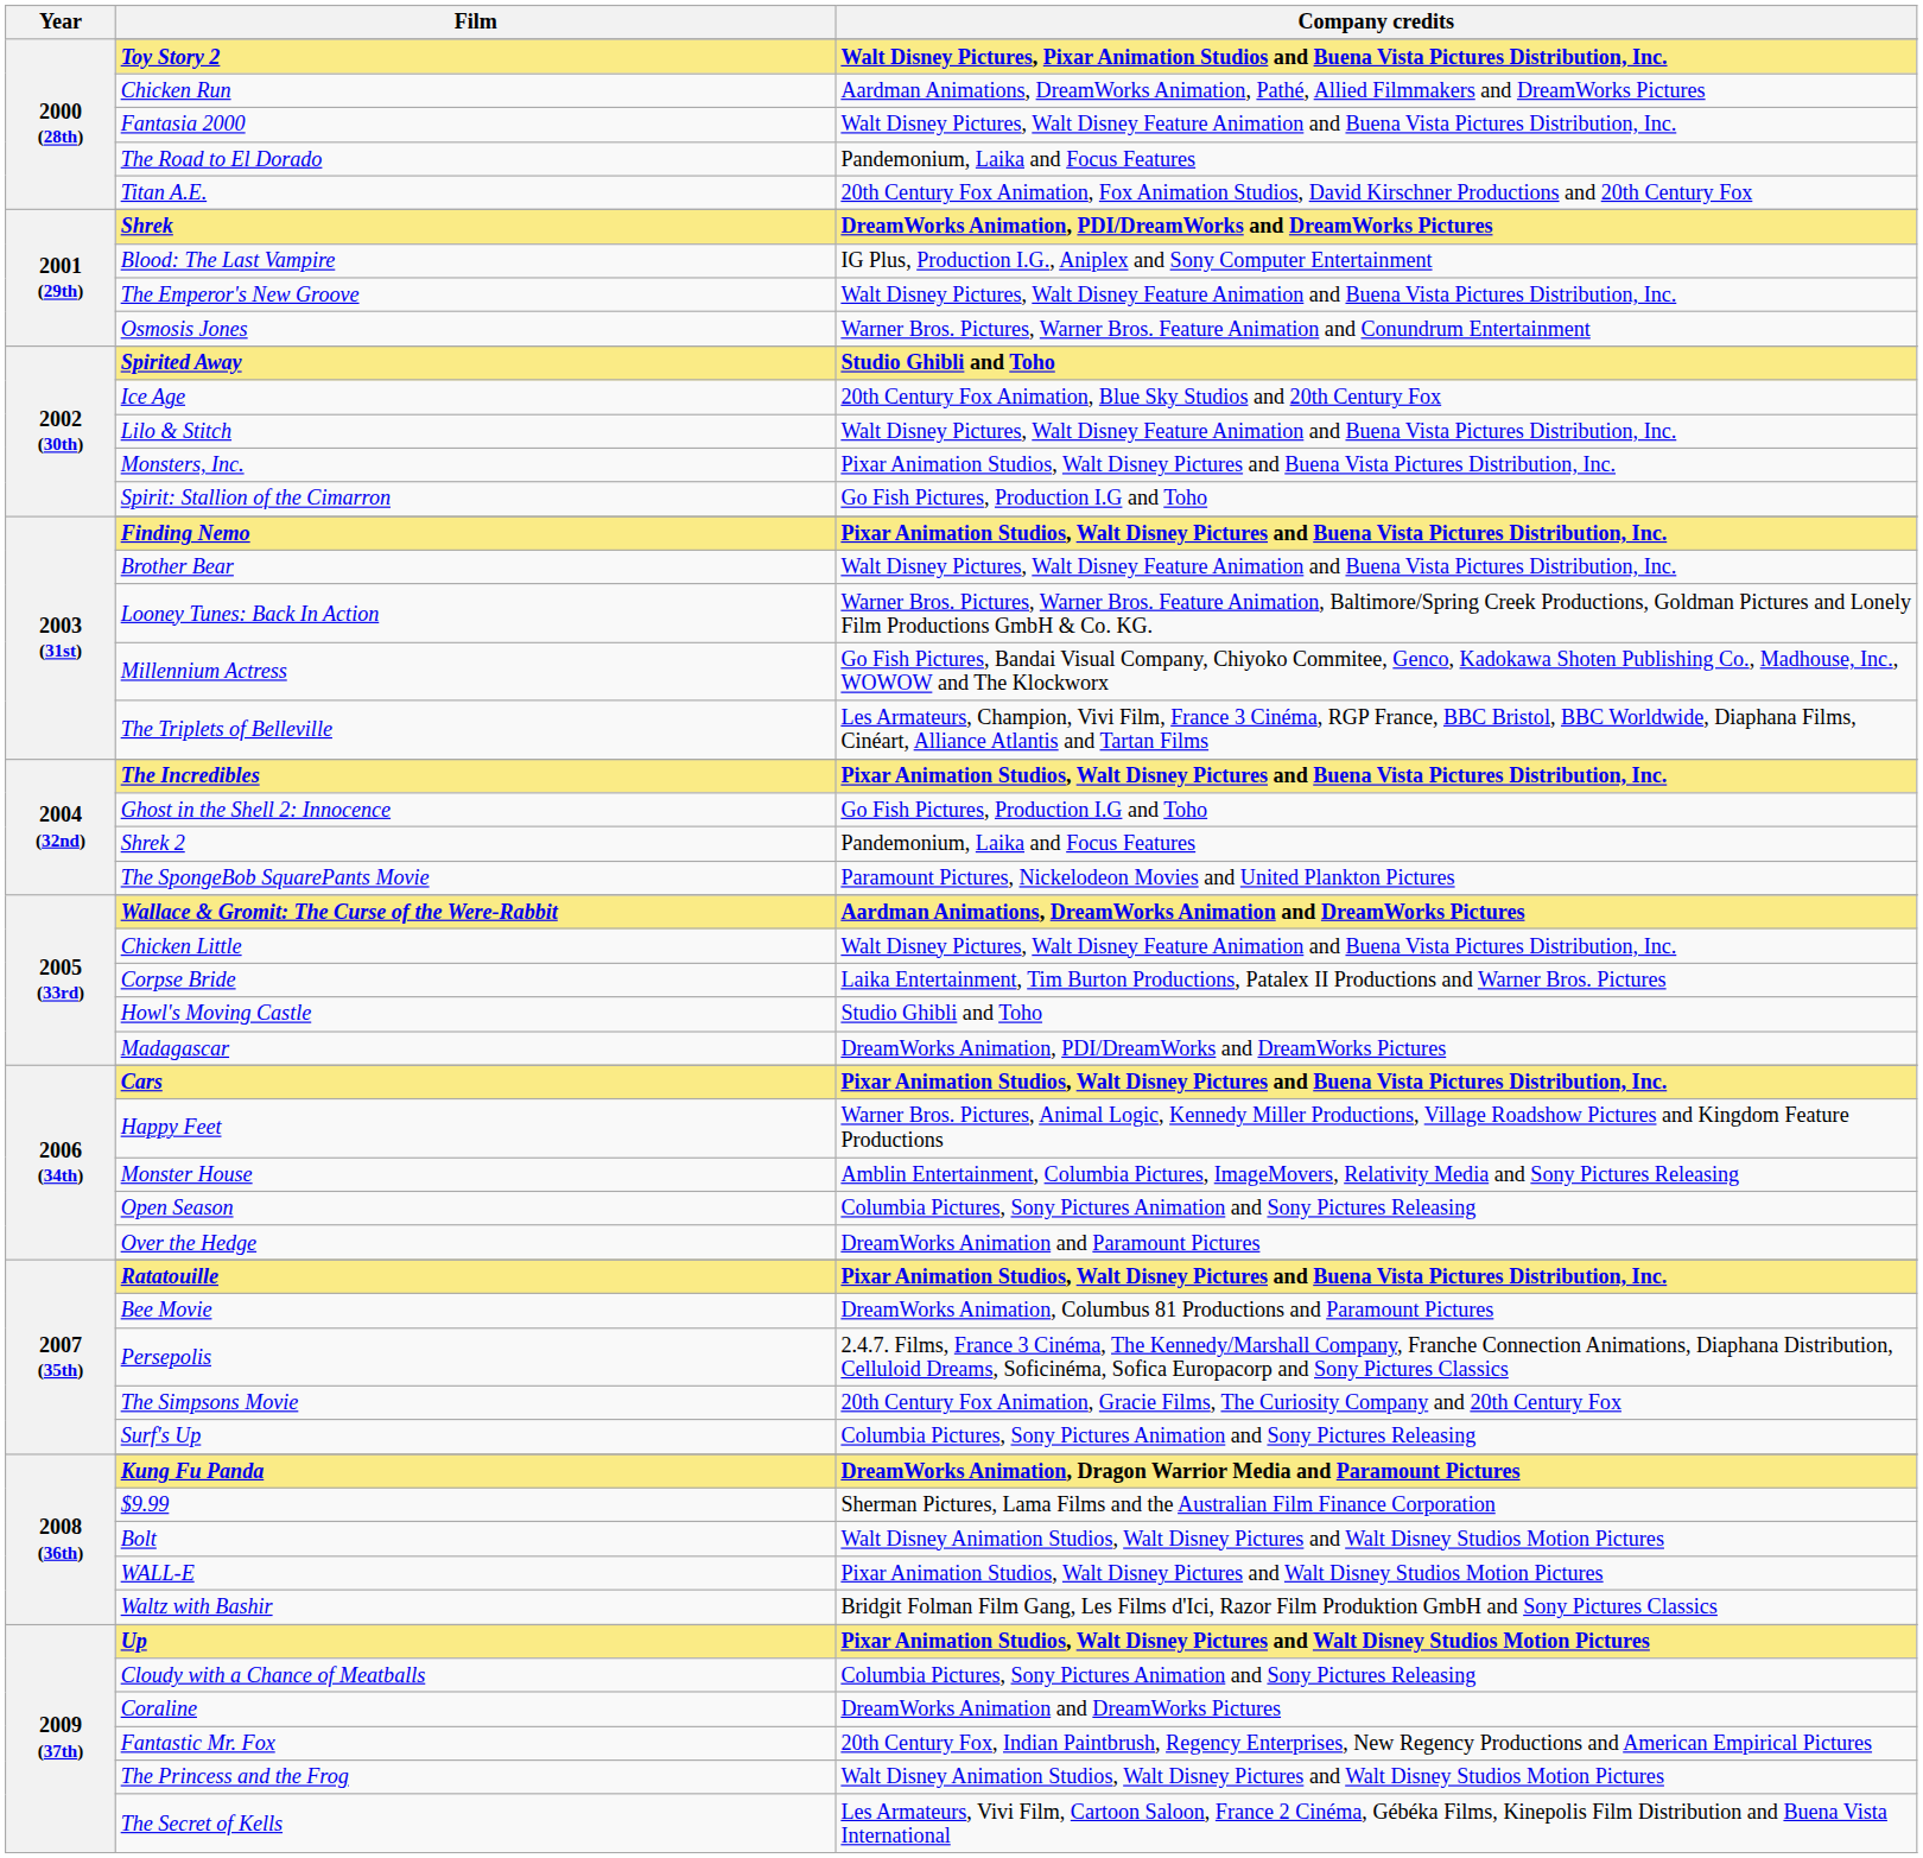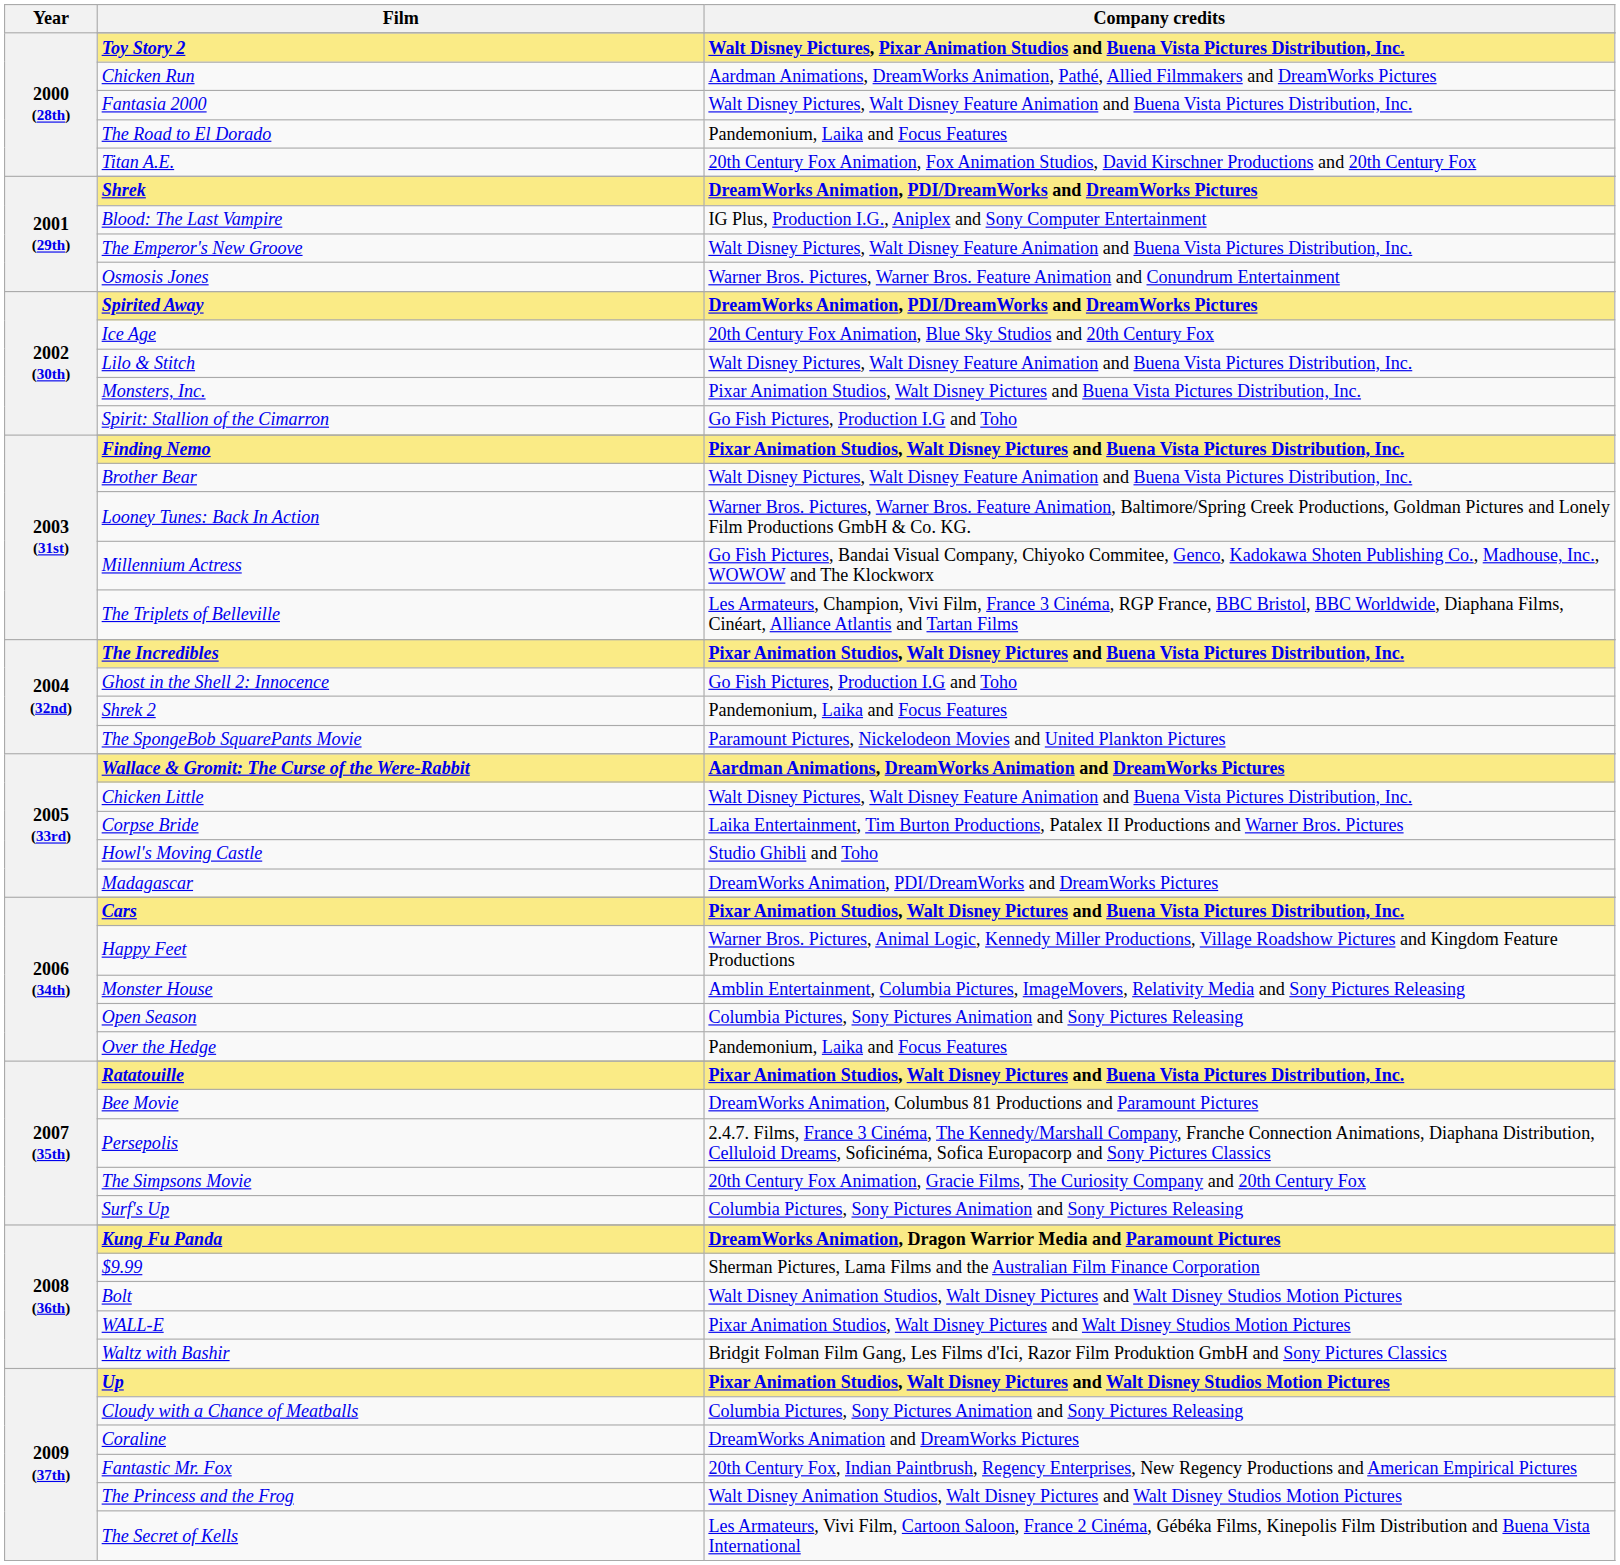Spirited Away | Company credits: Studio Ghibli and Toho -> DreamWorks Animation, PDI/DreamWorks and DreamWorks Pictures
Over the Hedge | Company credits: DreamWorks Animation and Paramount Pictures -> Pandemonium, Laika and Focus Features
